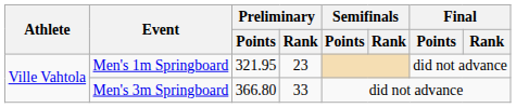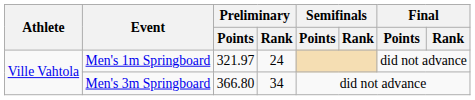Men's 1m Springboard | Preliminary / Points: 321.95 -> 321.97
Men's 1m Springboard | Preliminary / Rank: 23 -> 24
Men's 3m Springboard | Preliminary / Rank: 33 -> 34
